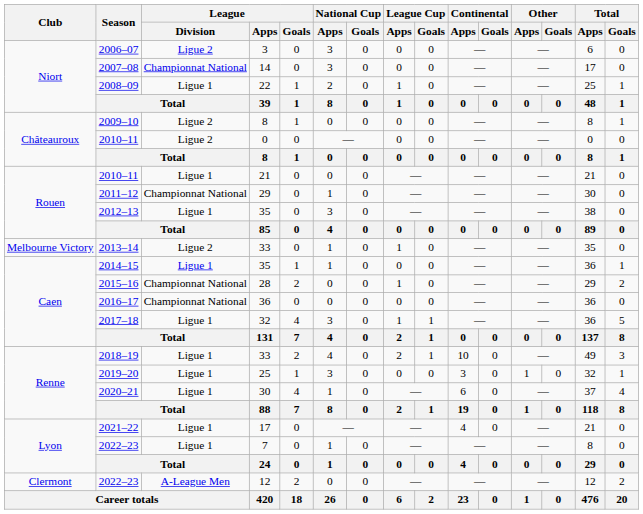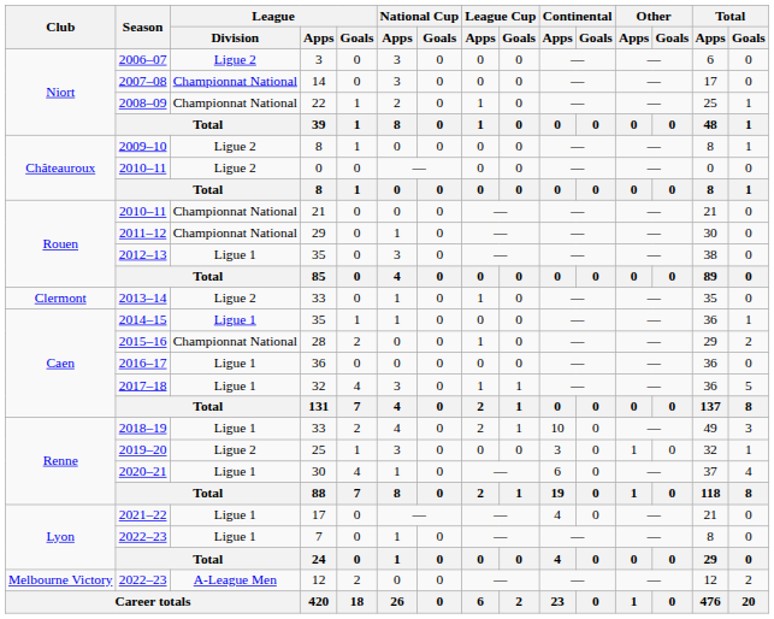2008–09 | League / Division: Ligue 1 -> Championnat National
2010–11 / 21 | League / Division: Ligue 1 -> Championnat National
2013–14 | Club: Melbourne Victory -> Clermont
2016–17 | League / Division: Championnat National -> Ligue 1
2019–20 | League / Division: Ligue 1 -> Ligue 2
2022–23 / 12 | Club: Clermont -> Melbourne Victory
